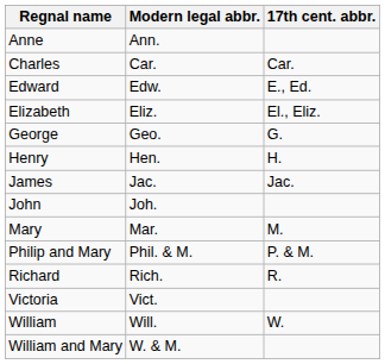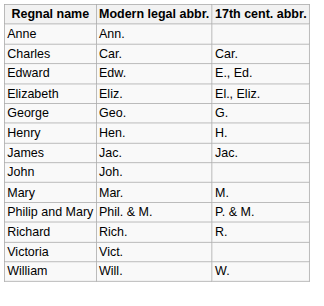- row: William and Mary | W. & M.
